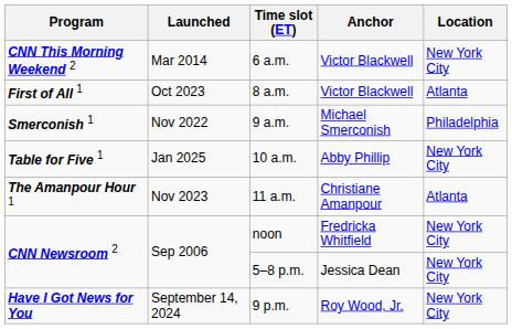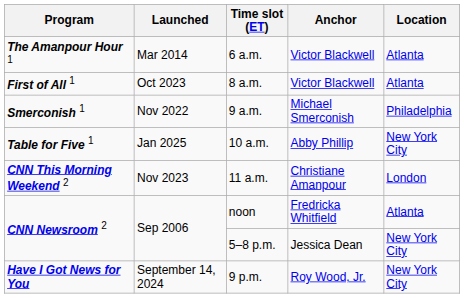6 a.m. | Program: CNN This Morning Weekend 2 -> The Amanpour Hour 1
6 a.m. | Location: New York City -> Atlanta
11 a.m. | Program: The Amanpour Hour 1 -> CNN This Morning Weekend 2
11 a.m. | Location: Atlanta -> London
noon | Location: New York City -> Atlanta
